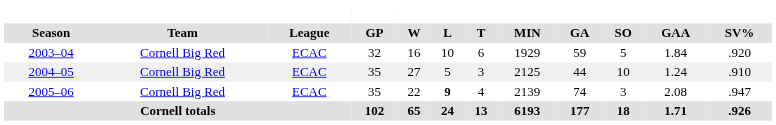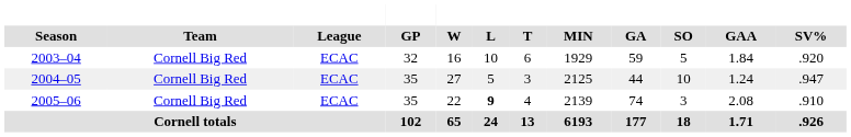2004–05 | SV%: .910 -> .947
2005–06 | SV%: .947 -> .910
